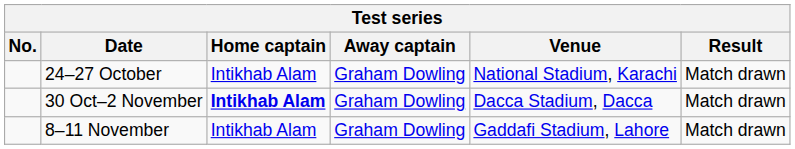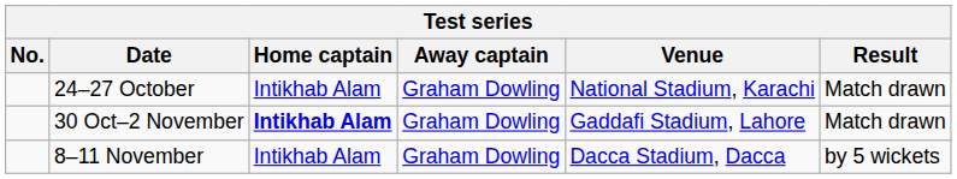30 Oct–2 November | Venue: Dacca Stadium, Dacca -> Gaddafi Stadium, Lahore
8–11 November | Venue: Gaddafi Stadium, Lahore -> Dacca Stadium, Dacca
8–11 November | Result: Match drawn -> by 5 wickets
